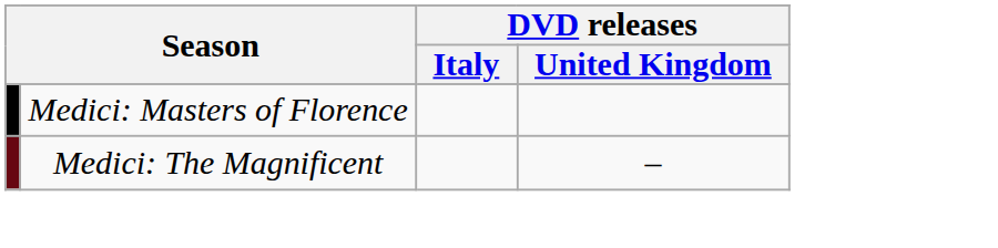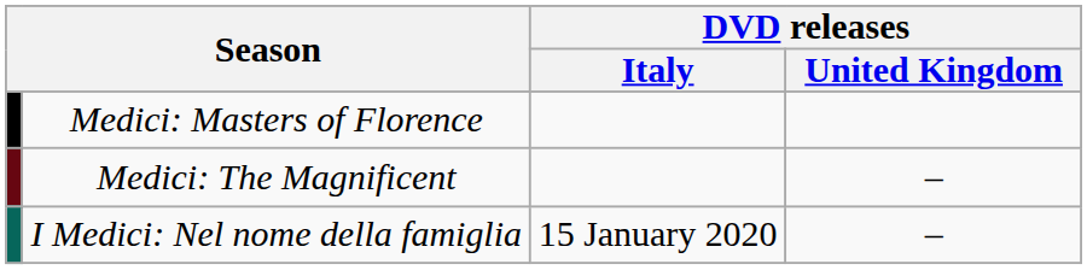+ row: I Medici: Nel nome della famiglia | 15 January 2020 | –
